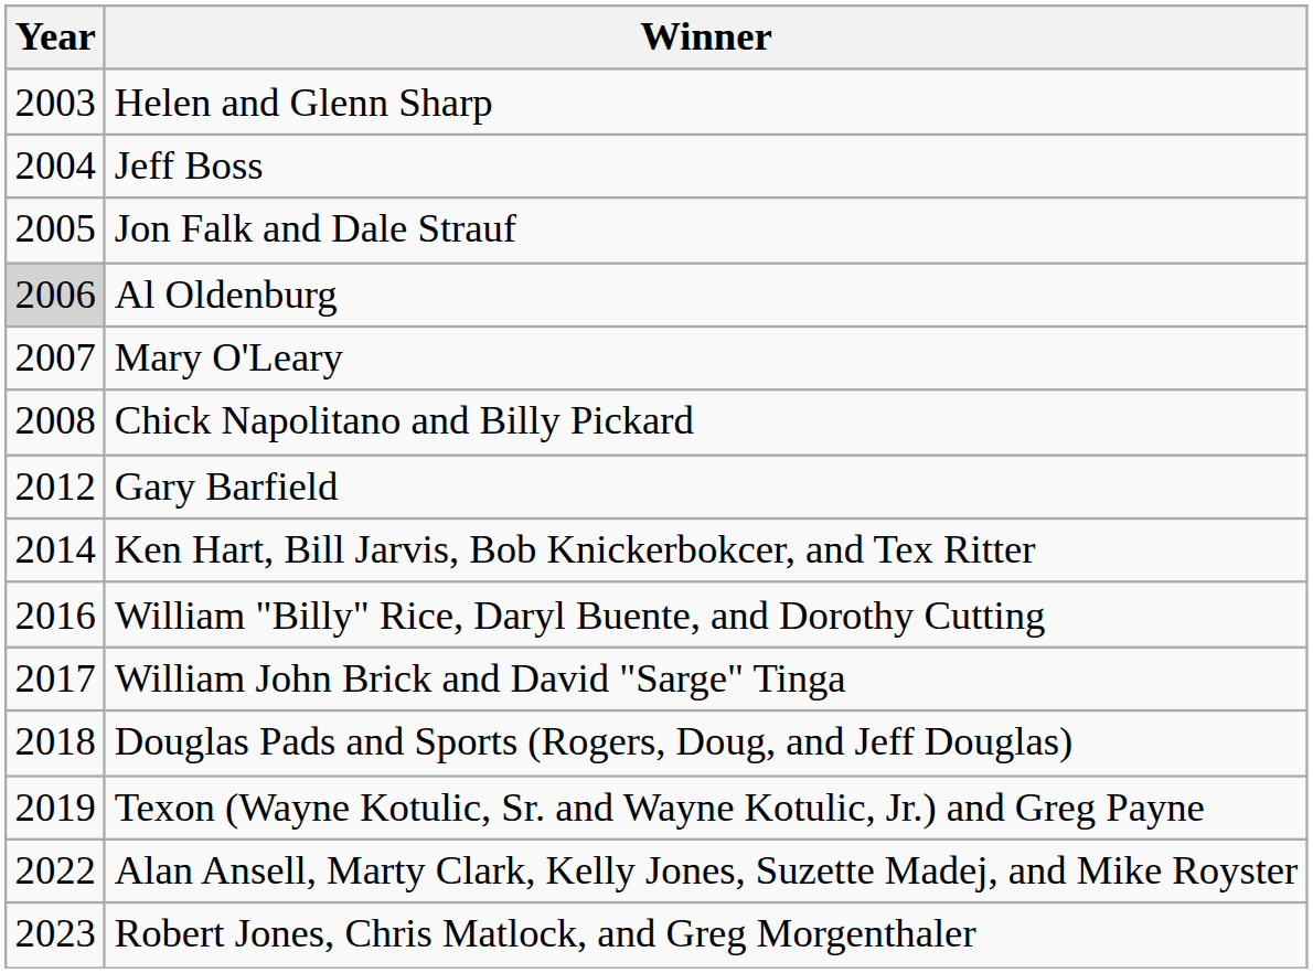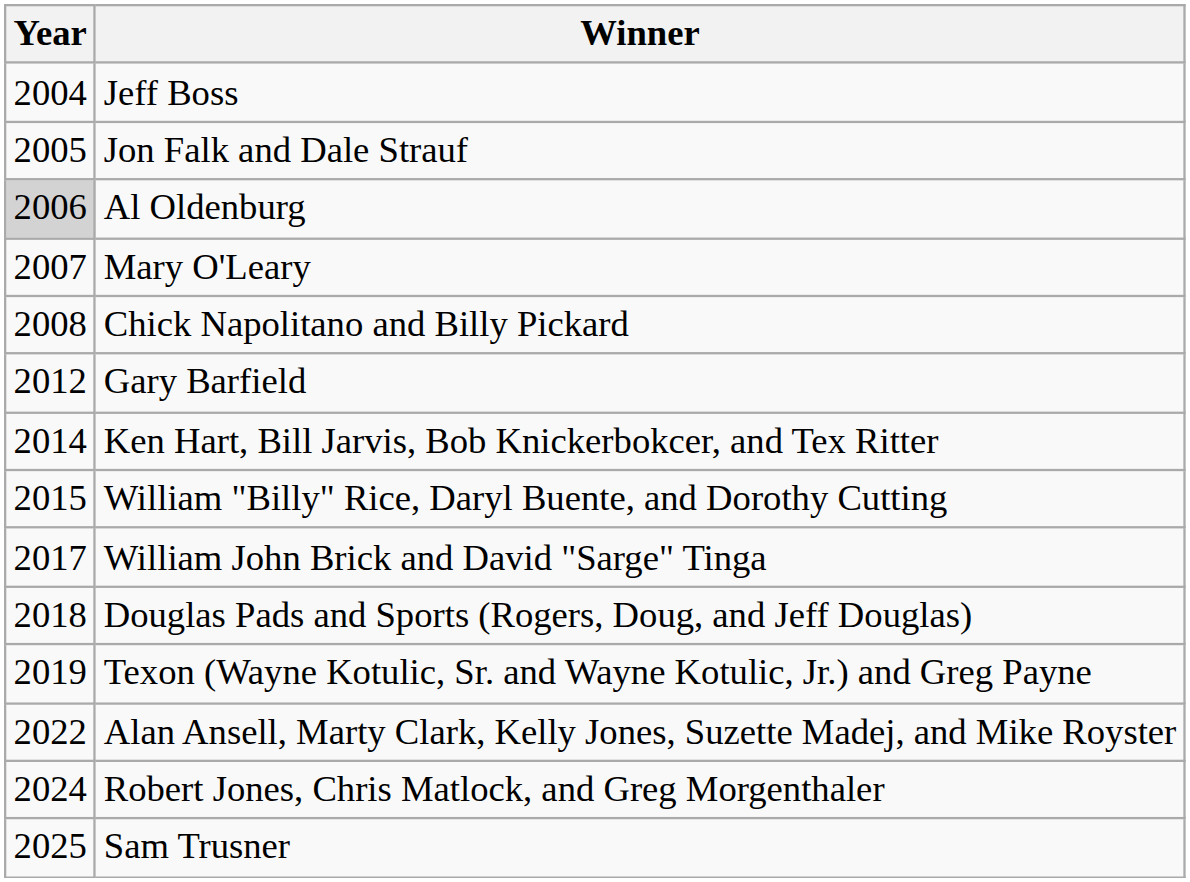- row: 2003 | Helen and Glenn Sharp
William "Billy" Rice, Daryl Buente, and Dorothy Cutting | Year: 2016 -> 2015
Robert Jones, Chris Matlock, and Greg Morgenthaler | Year: 2023 -> 2024
+ row: 2025 | Sam Trusner
